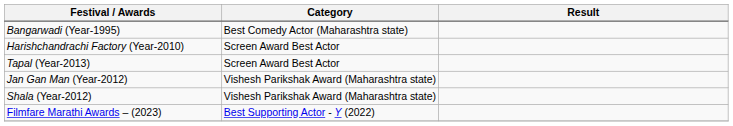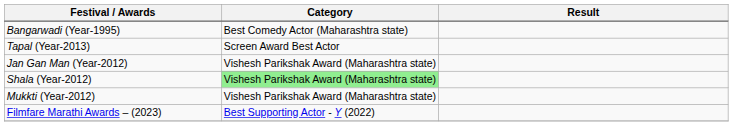- row: Harishchandrachi Factory (Year-2010) | Screen Award Best Actor
Shala (Year-2012) | Category: no background -> lightgreen background
+ row: Mukkti (Year-2012) | Vishesh Parikshak Award (Maharashtra state)
